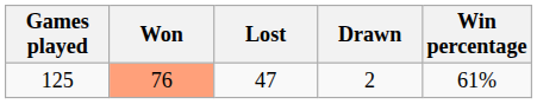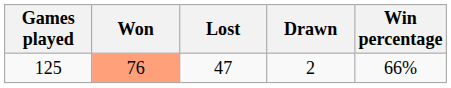125 | Win percentage: 61% -> 66%
